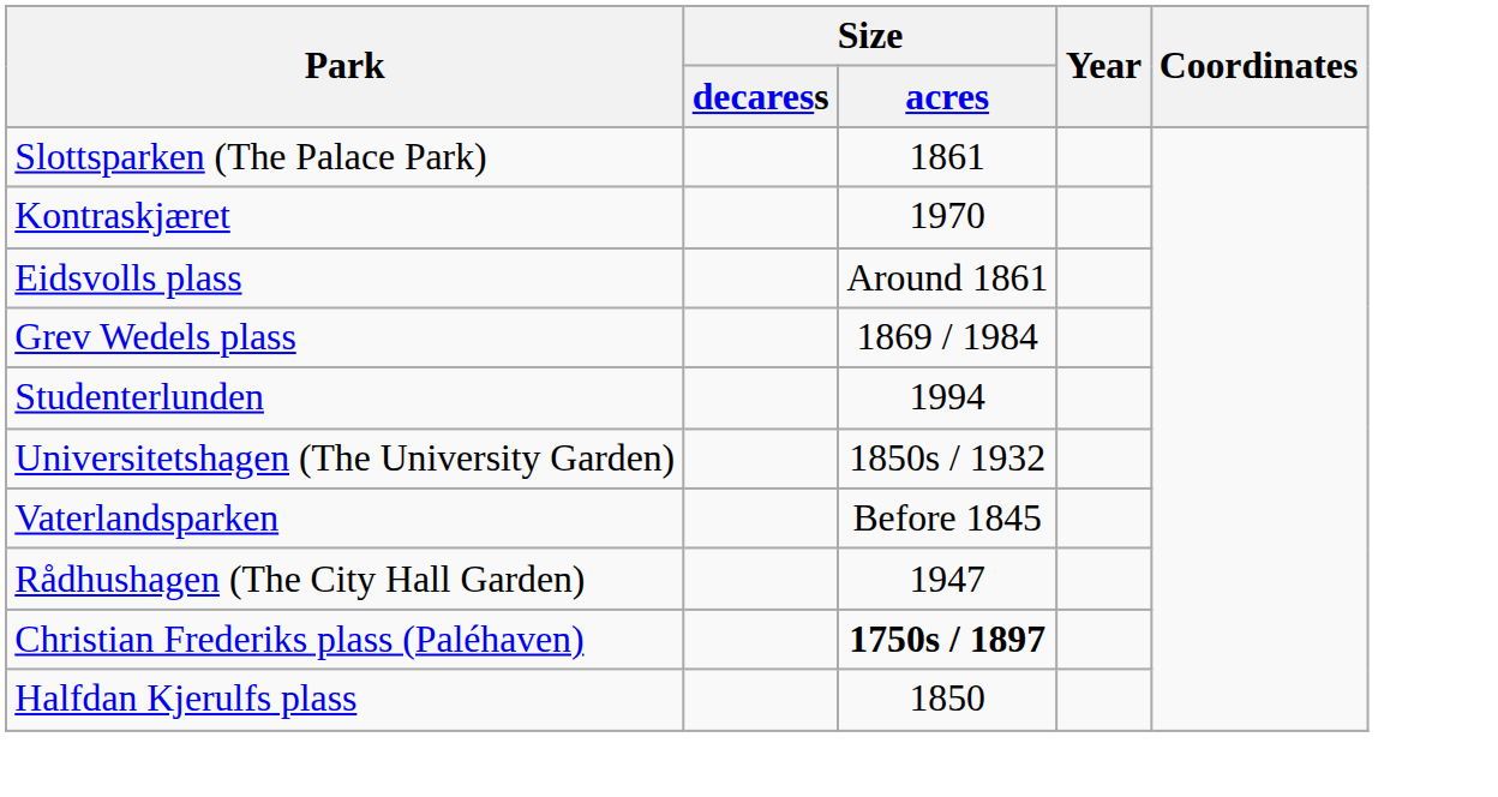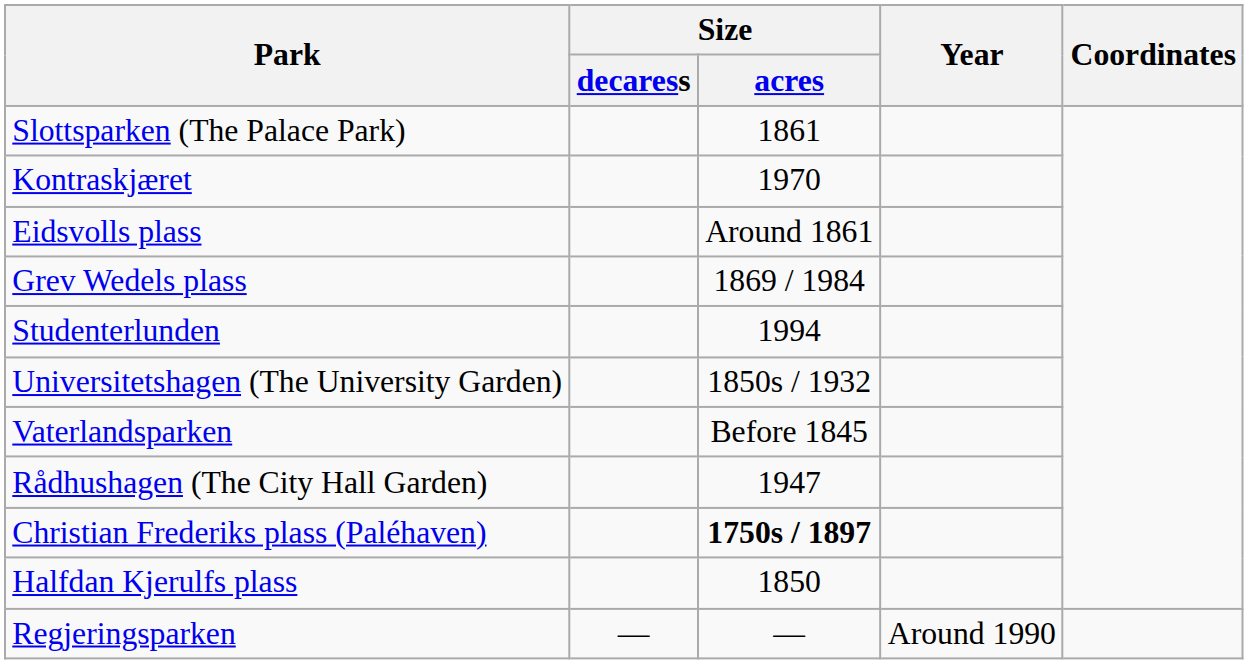+ row: Regjeringsparken | — | — | Around 1990
